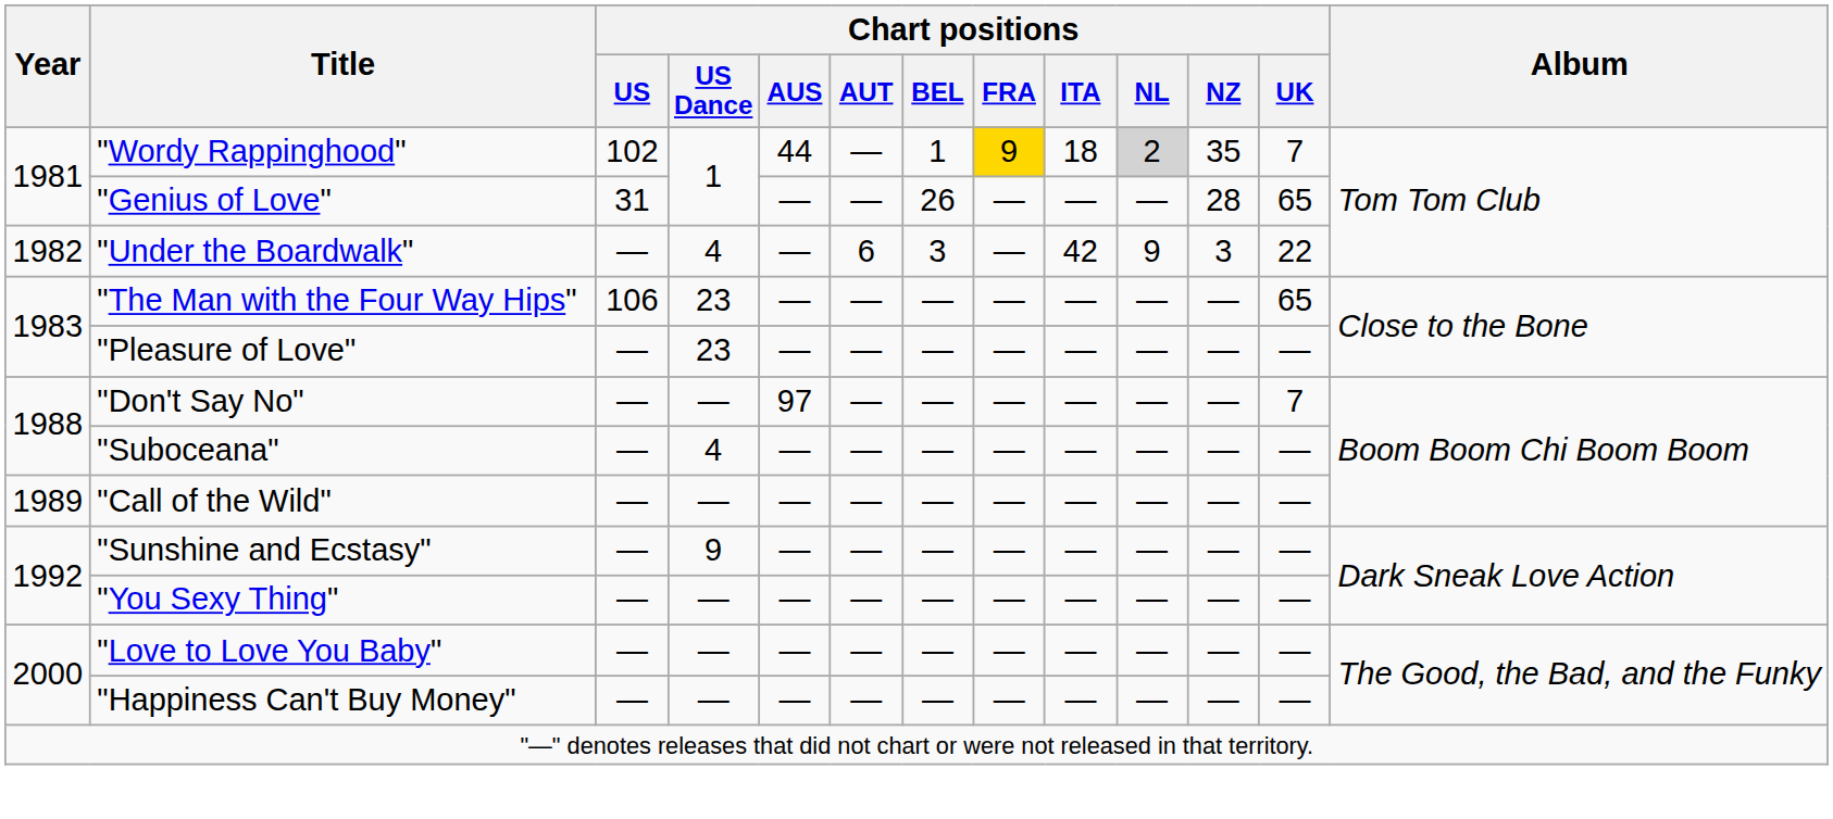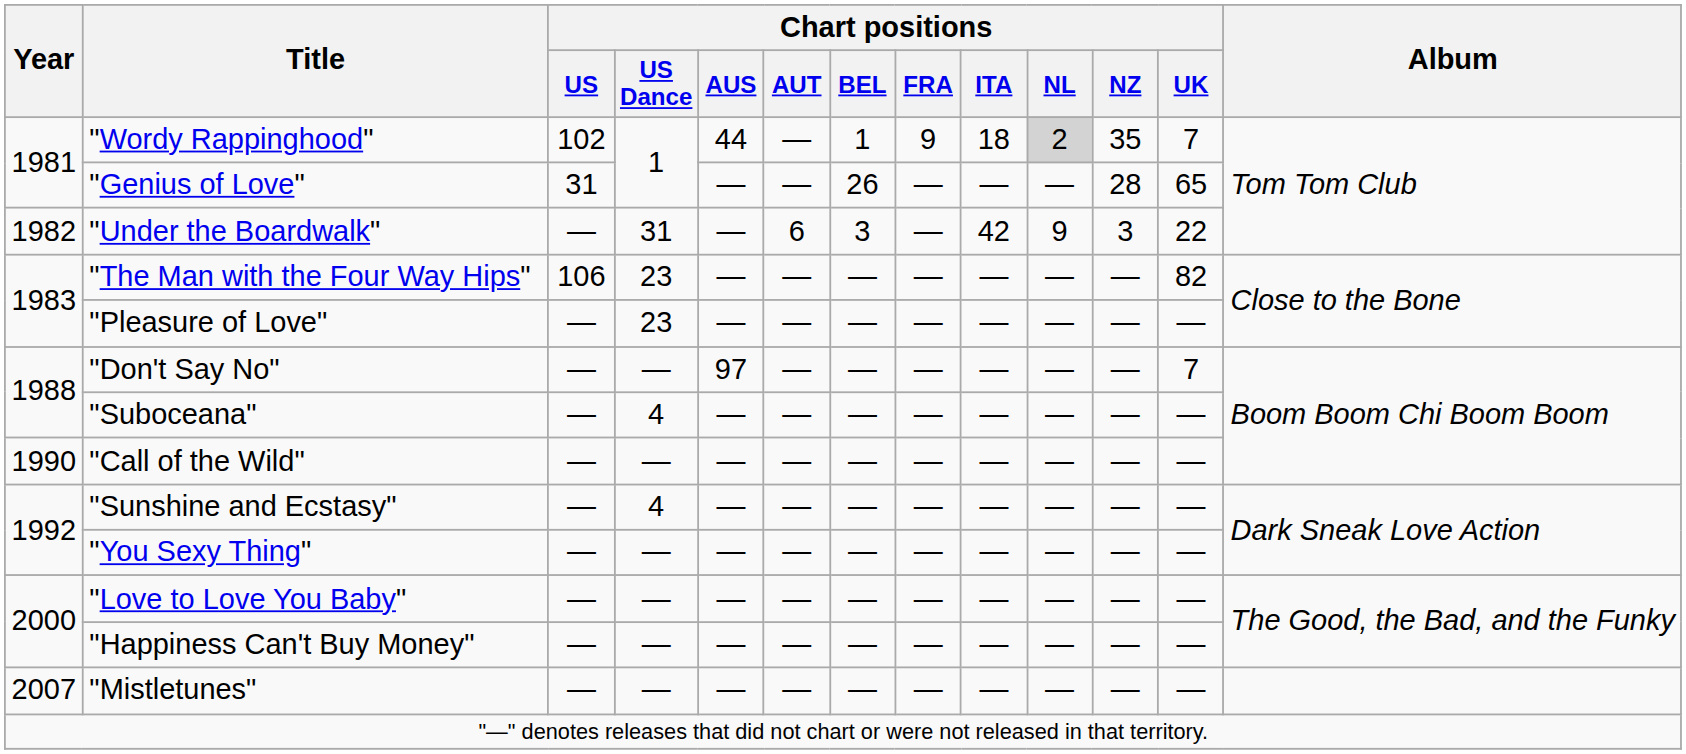"Wordy Rappinghood" | Chart positions / FRA: gold background -> no background
"Under the Boardwalk" | Chart positions / US Dance: 4 -> 31
"The Man with the Four Way Hips" | Chart positions / UK: 65 -> 82
"Call of the Wild" | Year: 1989 -> 1990
"Sunshine and Ecstasy" | Chart positions / US Dance: 9 -> 4
+ row: 2007 | "Mistletunes" | — | — | — | — | — | — | — | — | — | —
